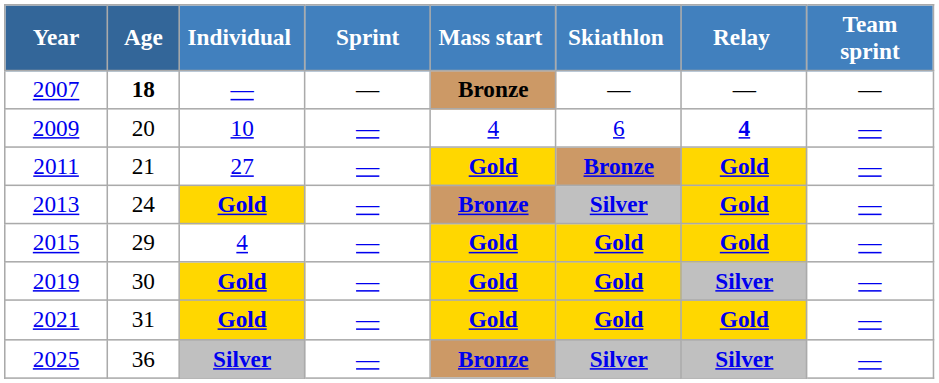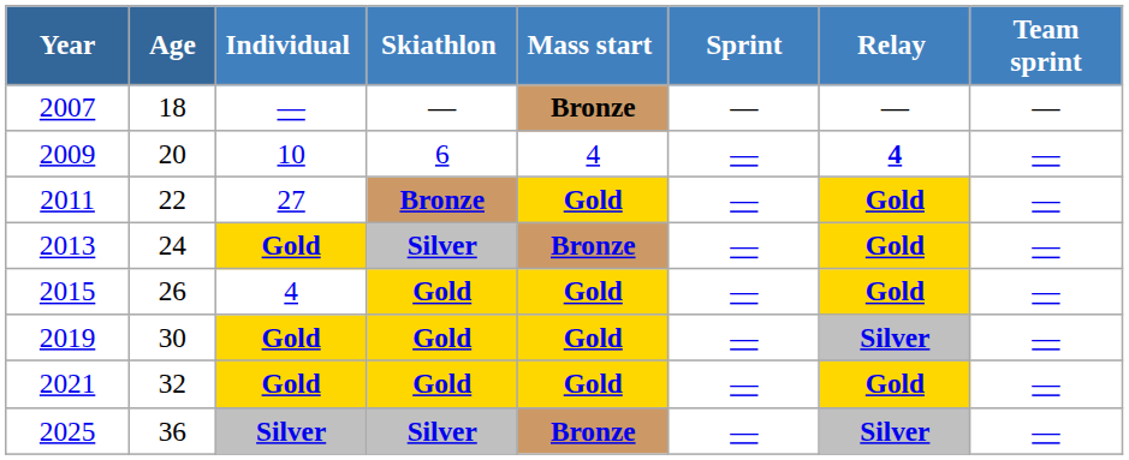columns swapped: Skiathlon <-> Sprint
2007 | Age: bold -> normal
2011 | Age: 21 -> 22
2015 | Age: 29 -> 26
2021 | Age: 31 -> 32
